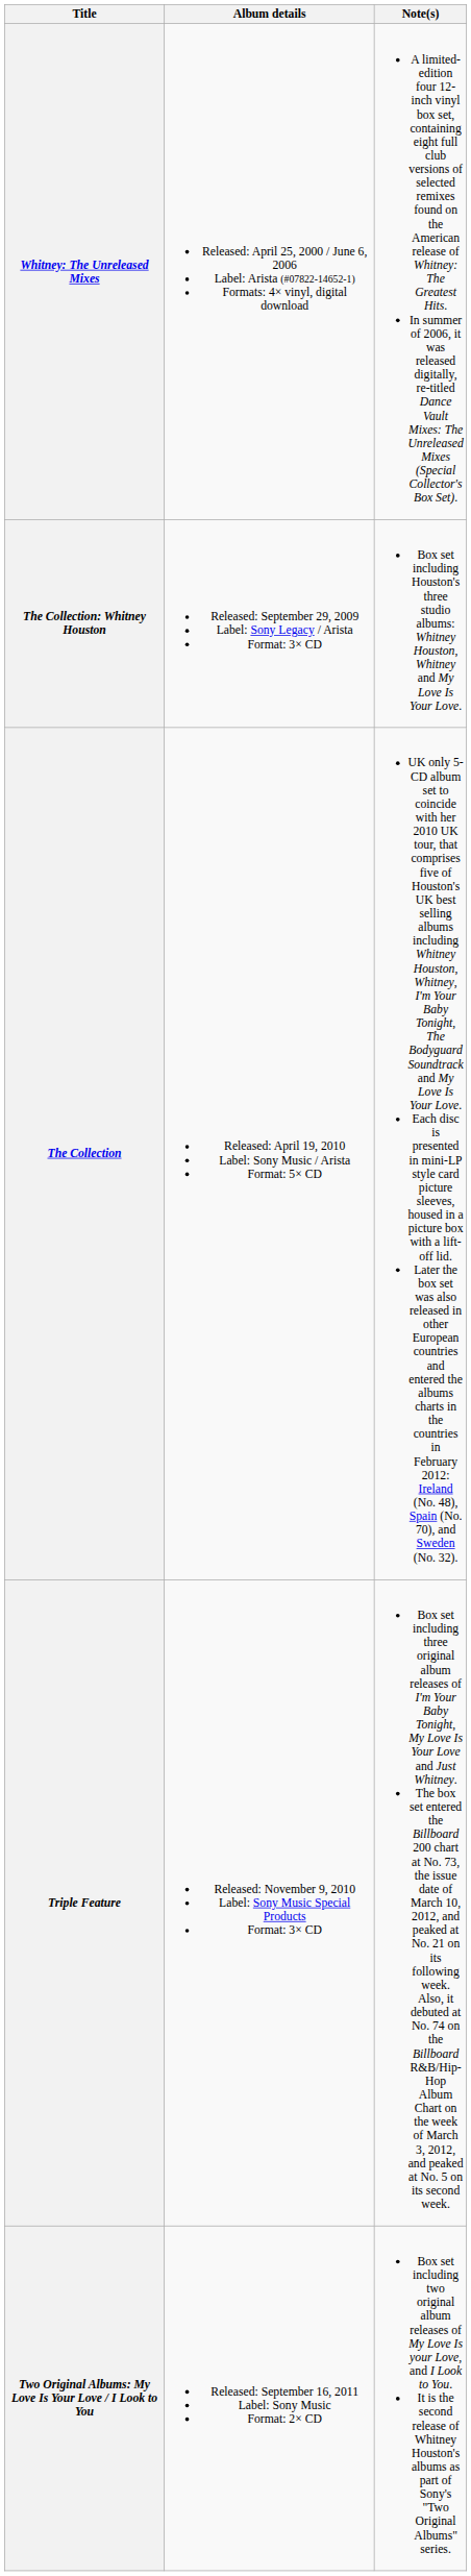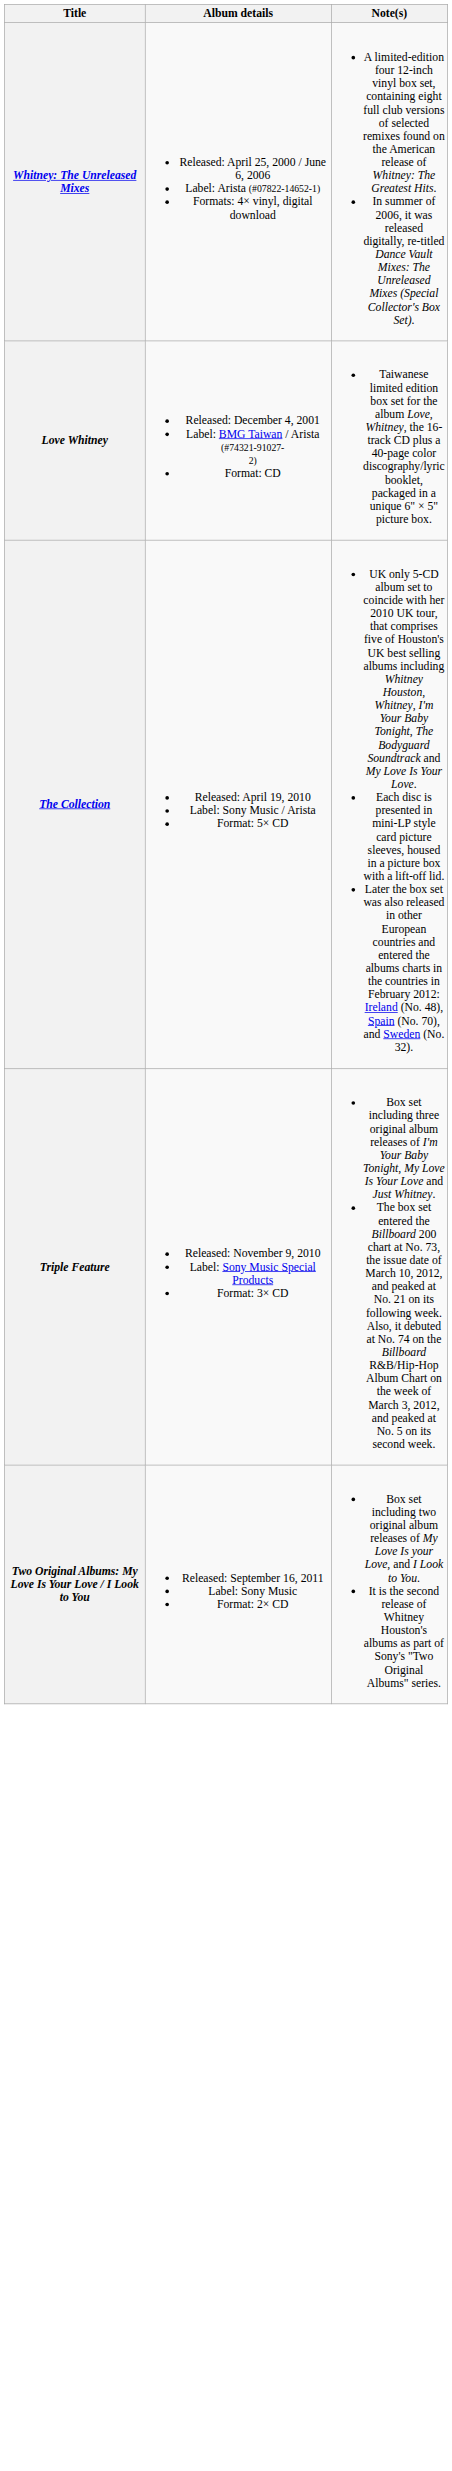+ row: Love Whitney | Released: December 4, 2001 Label: BMG Taiwan / Arista (#74321-91027- 2) Format: CD | Taiwanese limited edition box set for the album Love, Whitney, the 16-track CD plus a 40-page color discography/lyric booklet, packaged in a unique 6" × 5" picture box.
- row: The Collection: Whitney Houston | Released: September 29, 2009 Label: Sony Legacy / Arista Format: 3× CD | Box set including Houston's three studio albums: Whitney Houston, Whitney and My Love Is Your Love.
